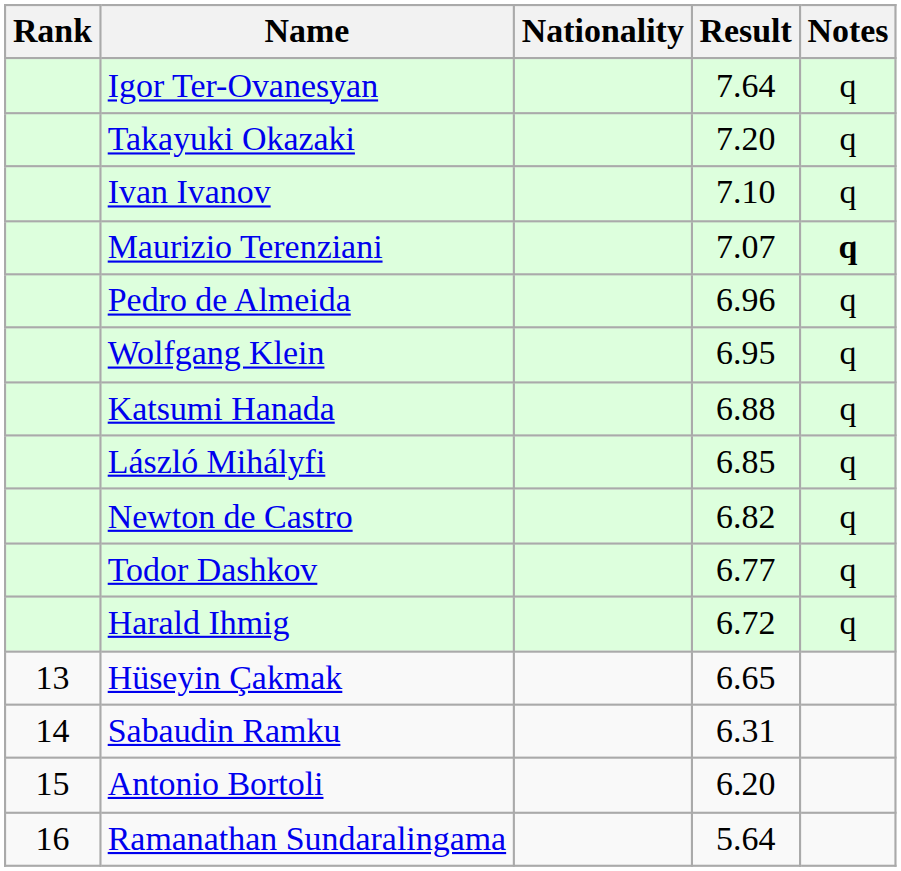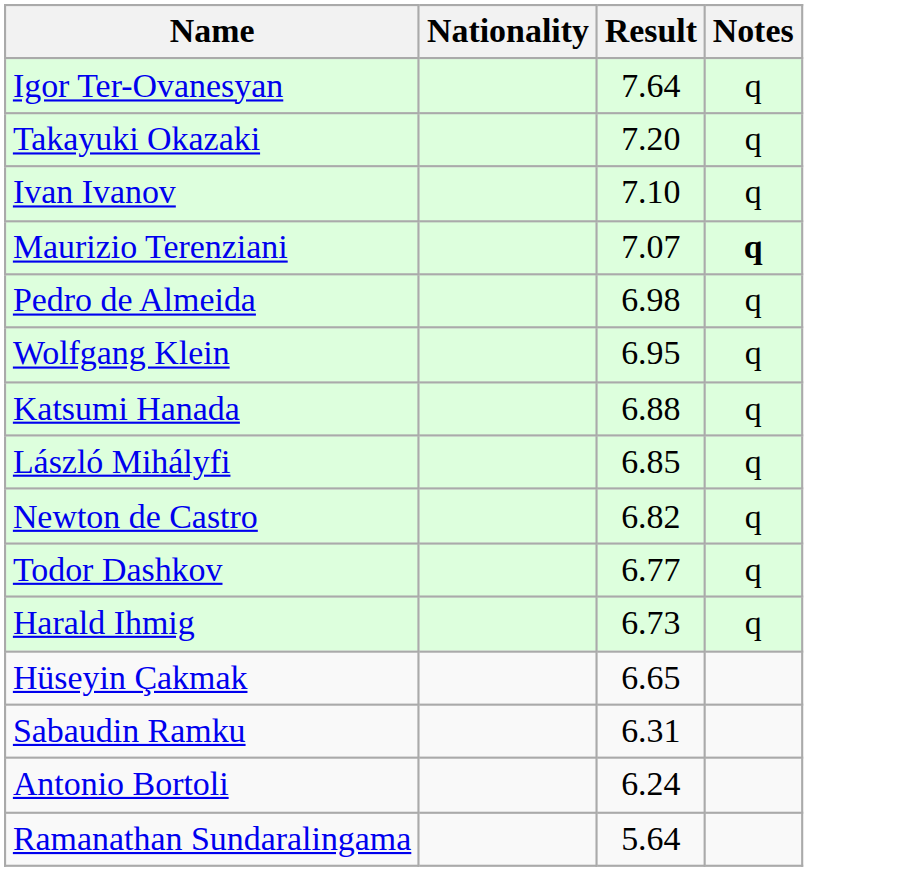- column: Rank | 13 | 14 | 15 | 16
Pedro de Almeida | Result: 6.96 -> 6.98
Harald Ihmig | Result: 6.72 -> 6.73
Antonio Bortoli | Result: 6.20 -> 6.24
